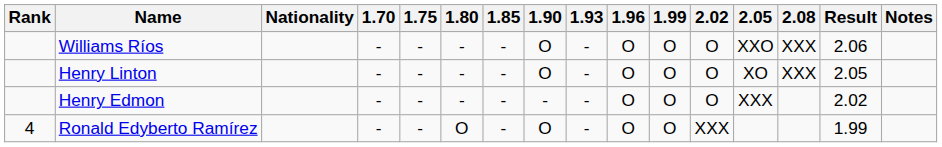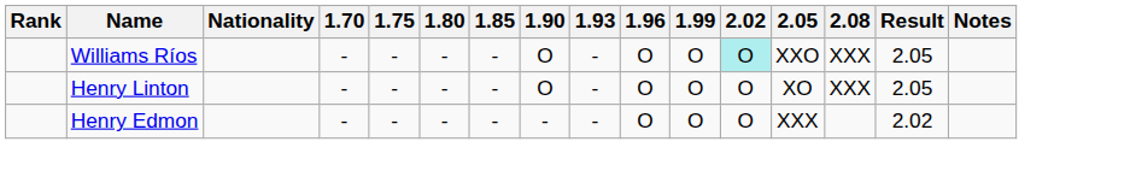Williams Ríos | 2.02: no background -> paleturquoise background
Williams Ríos | Result: 2.06 -> 2.05
- row: 4 | Ronald Edyberto Ramírez | - | - | O | - | O | - | O | O | XXX | 1.99
